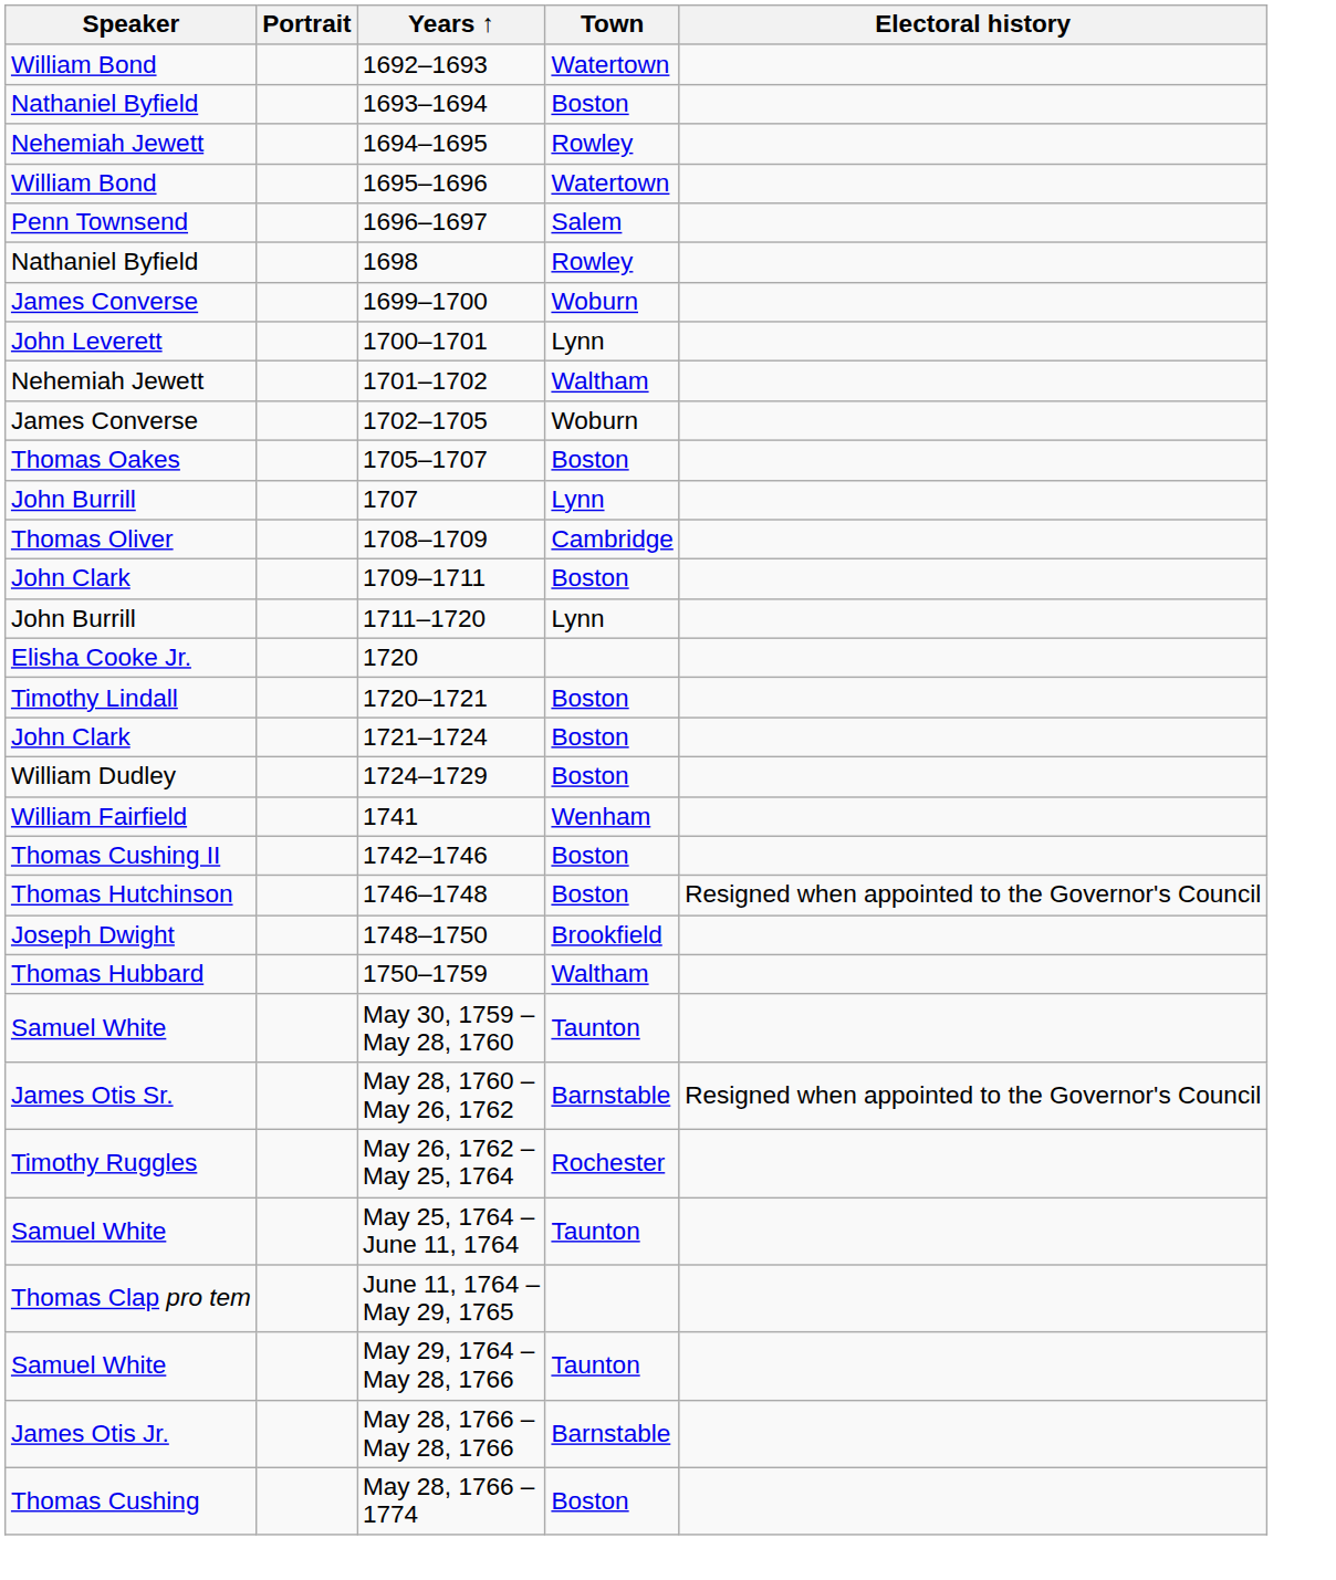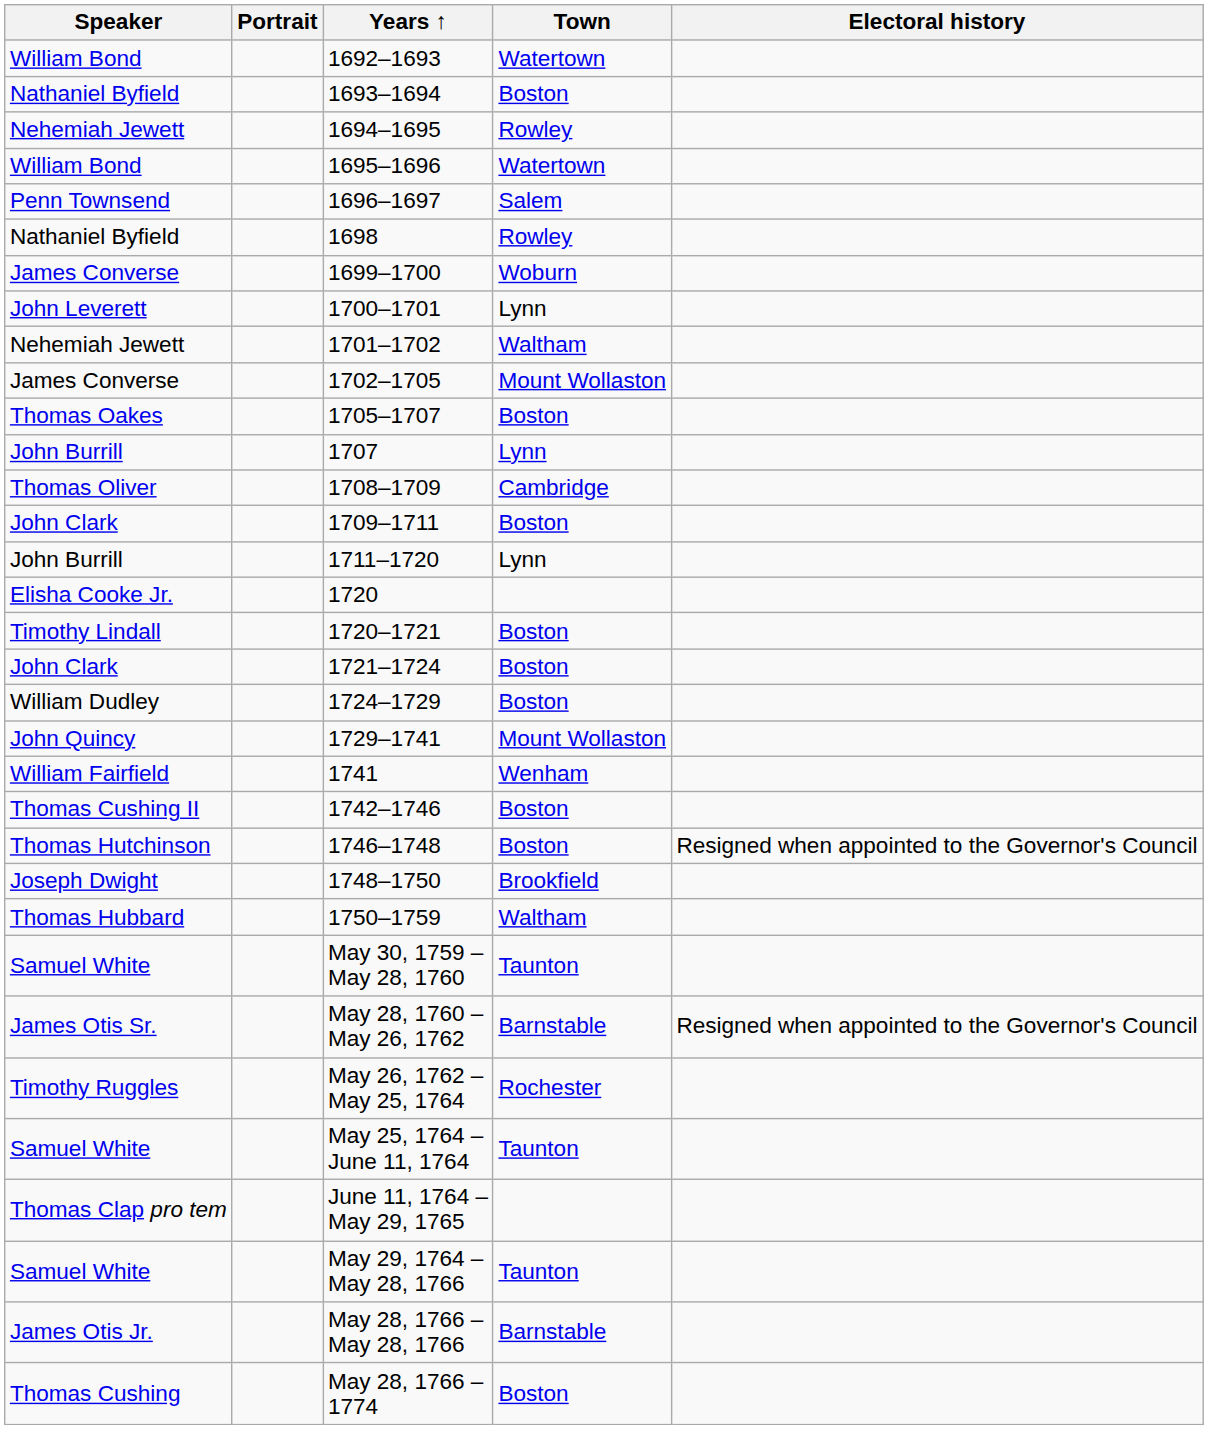1702–1705 | Town: Woburn -> Mount Wollaston
+ row: John Quincy | 1729–1741 | Mount Wollaston
